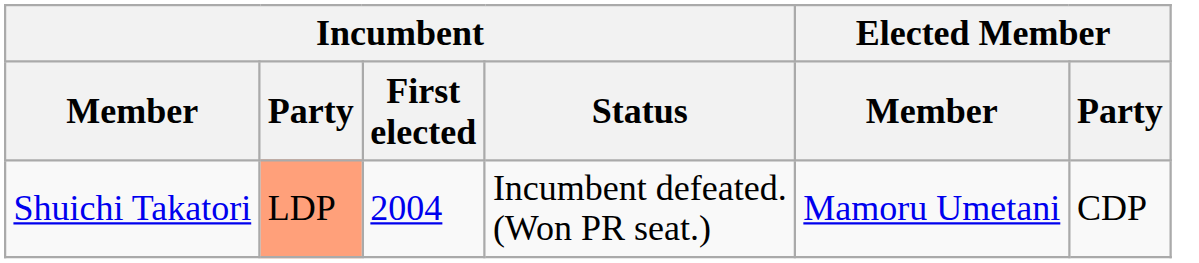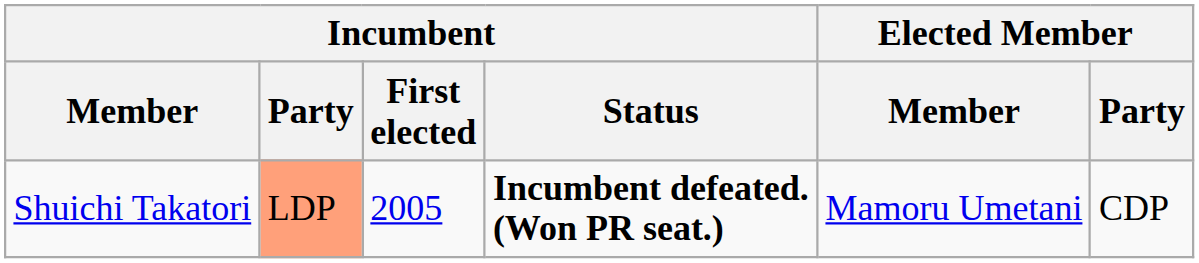Shuichi Takatori | Incumbent / First elected: 2004 -> 2005
Shuichi Takatori | Incumbent / Status: normal -> bold
